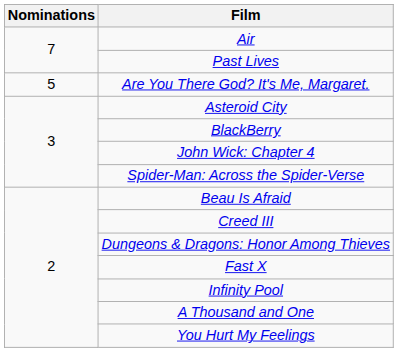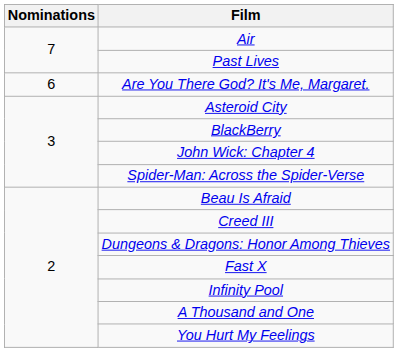Are You There God? It's Me, Margaret. | Nominations: 5 -> 6
